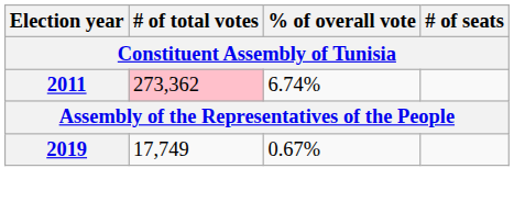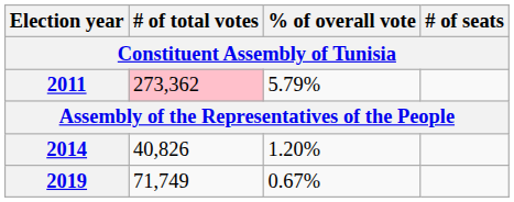2011 | % of overall vote: 6.74% -> 5.79%
+ row: 2014 | 40,826 | 1.20%
2019 | # of total votes: 17,749 -> 71,749
